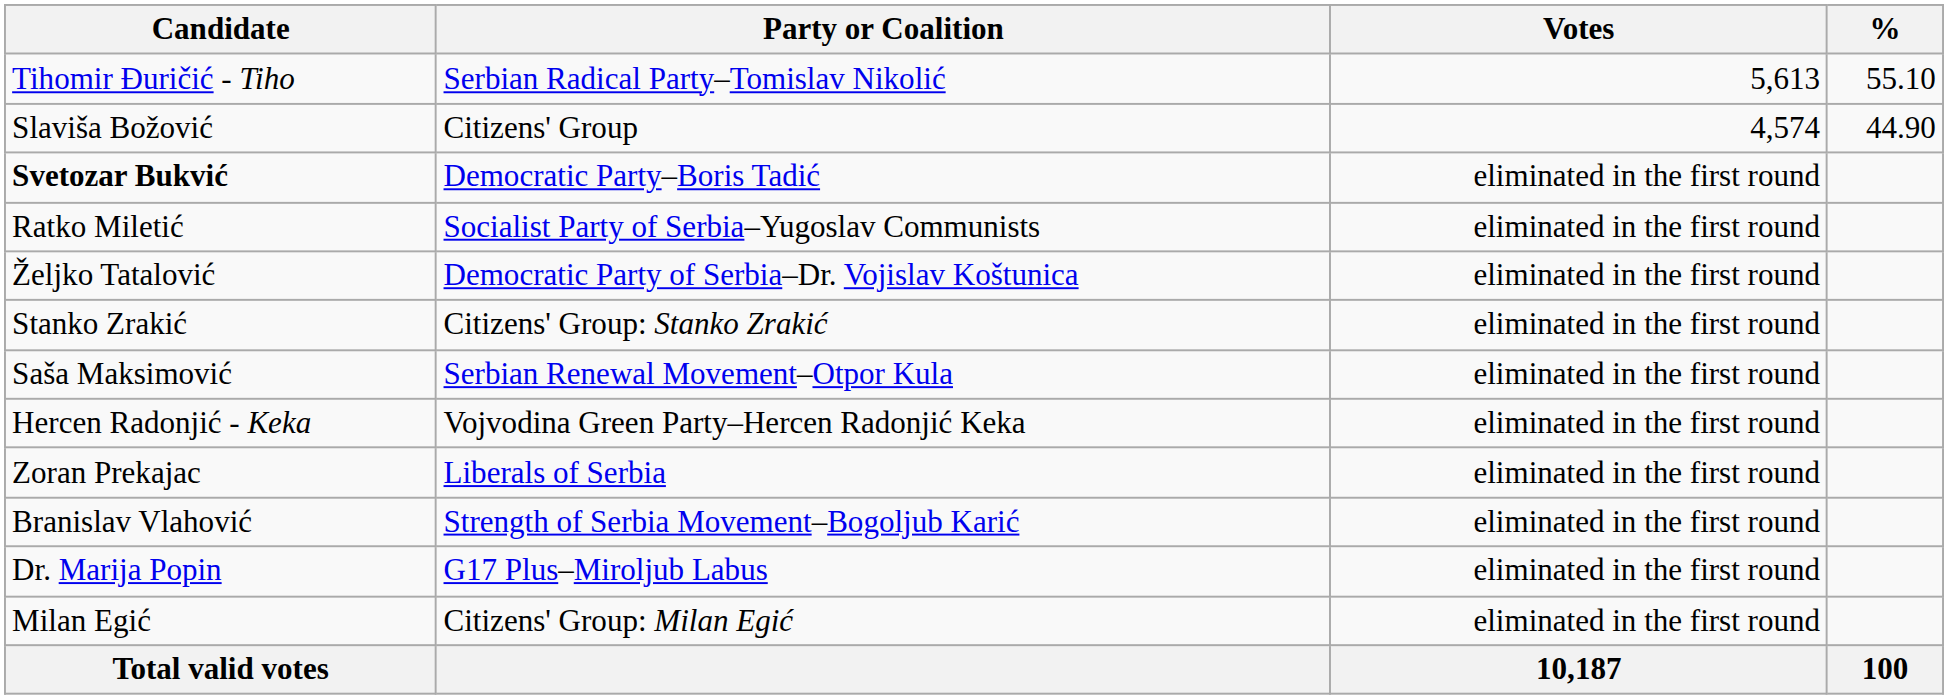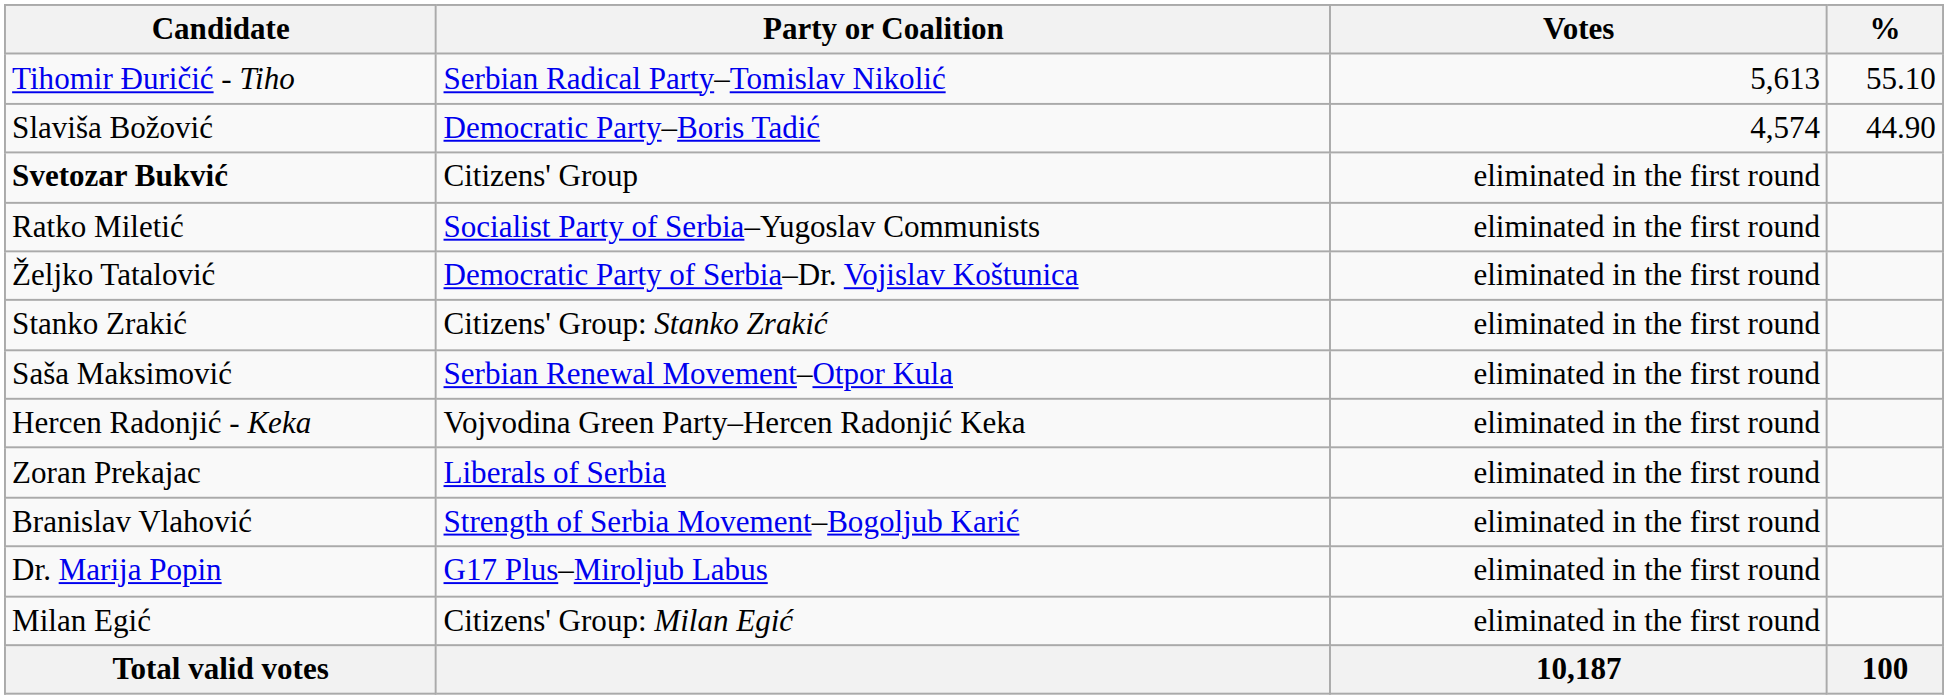Slaviša Božović | Party or Coalition: Citizens' Group -> Democratic Party–Boris Tadić
Svetozar Bukvić | Party or Coalition: Democratic Party–Boris Tadić -> Citizens' Group
